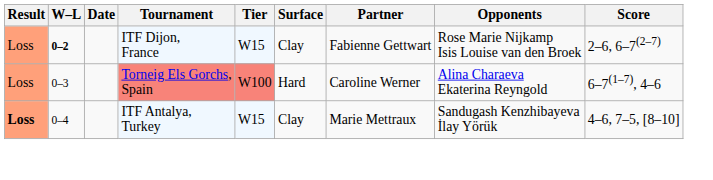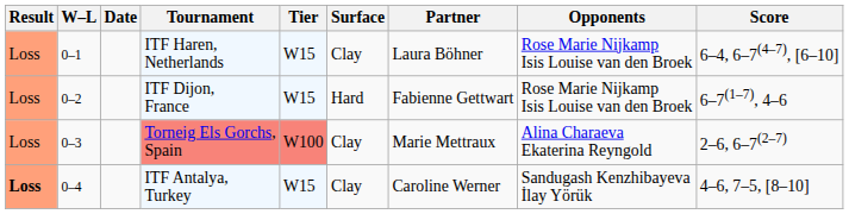+ row: Loss | 0–1 | ITF Haren, Netherlands | W15 | Clay | Laura Böhner | Rose Marie Nijkamp Isis Louise van den Broek | 6–4, 6–7(4–7), [6–10]
ITF Dijon, France | W–L: bold -> normal
ITF Dijon, France | Surface: Clay -> Hard
ITF Dijon, France | Score: 2–6, 6–7(2–7) -> 6–7(1–7), 4–6
Torneig Els Gorchs, Spain | Surface: Hard -> Clay
Torneig Els Gorchs, Spain | Partner: Caroline Werner -> Marie Mettraux
Torneig Els Gorchs, Spain | Score: 6–7(1–7), 4–6 -> 2–6, 6–7(2–7)
ITF Antalya, Turkey | Partner: Marie Mettraux -> Caroline Werner
